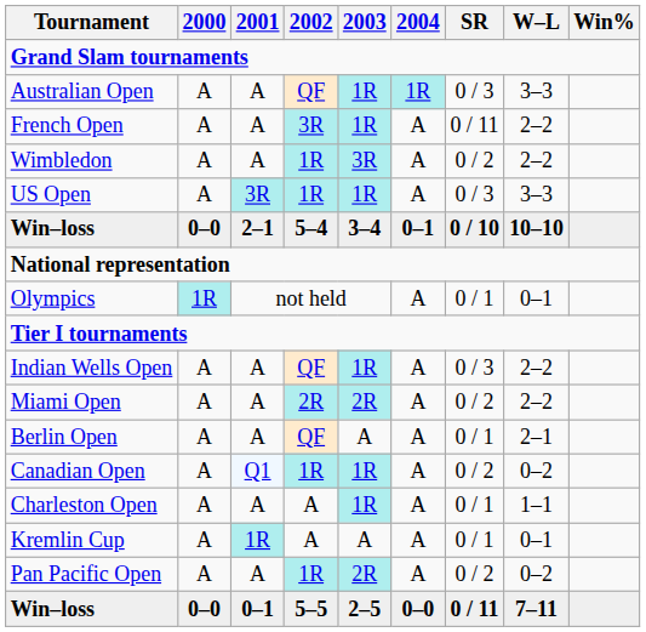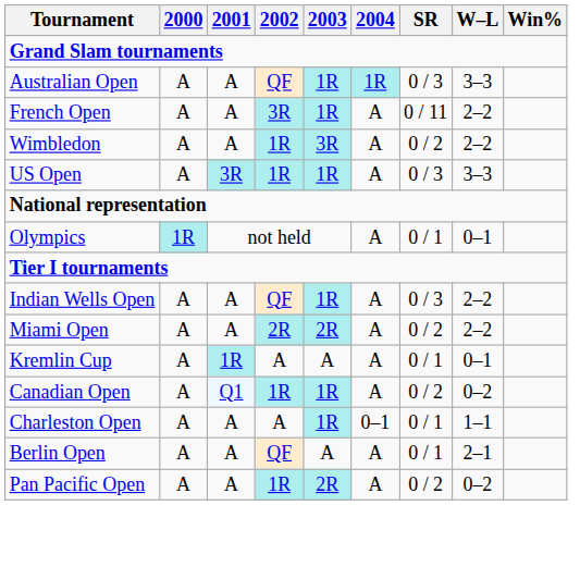- row: Win–loss | 0–0 | 2–1 | 5–4 | 3–4 | 0–1 | 0 / 10 | 10–10
rows swapped: Berlin Open <-> Kremlin Cup
Charleston Open | 2004: A -> 0–1
- row: Win–loss | 0–0 | 0–1 | 5–5 | 2–5 | 0–0 | 0 / 11 | 7–11
